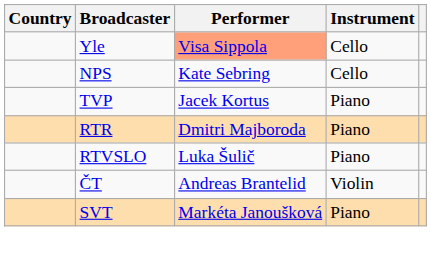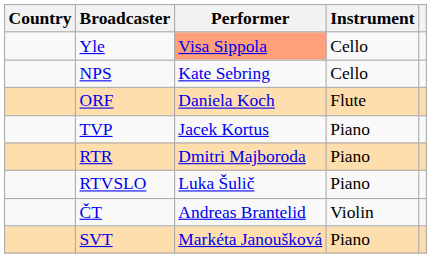+ row: ORF | Daniela Koch | Flute
